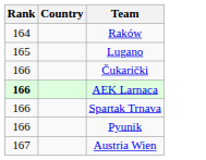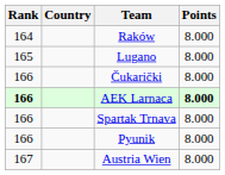+ column: Points | 8.000 | 8.000 | 8.000 | 8.000 | 8.000 | 8.000 | 8.000
